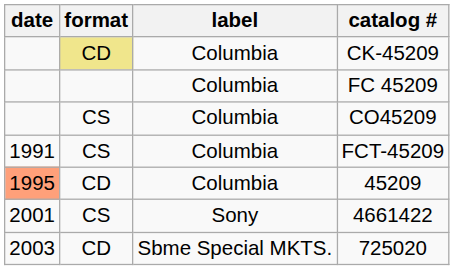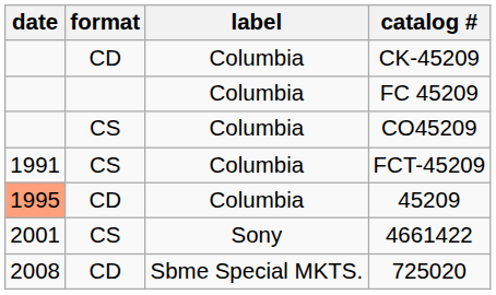CK-45209 | format: khaki background -> no background
725020 | date: 2003 -> 2008
